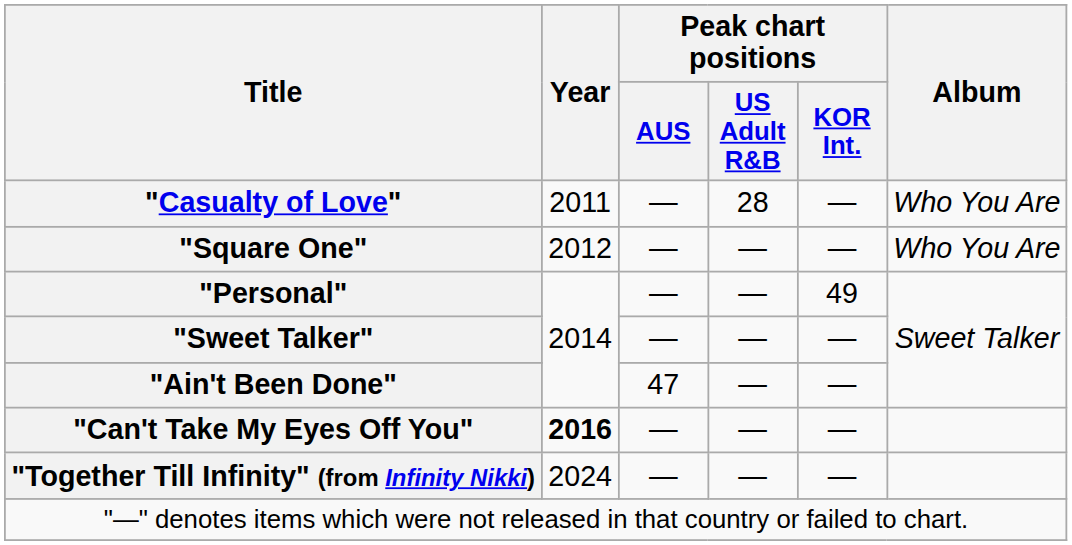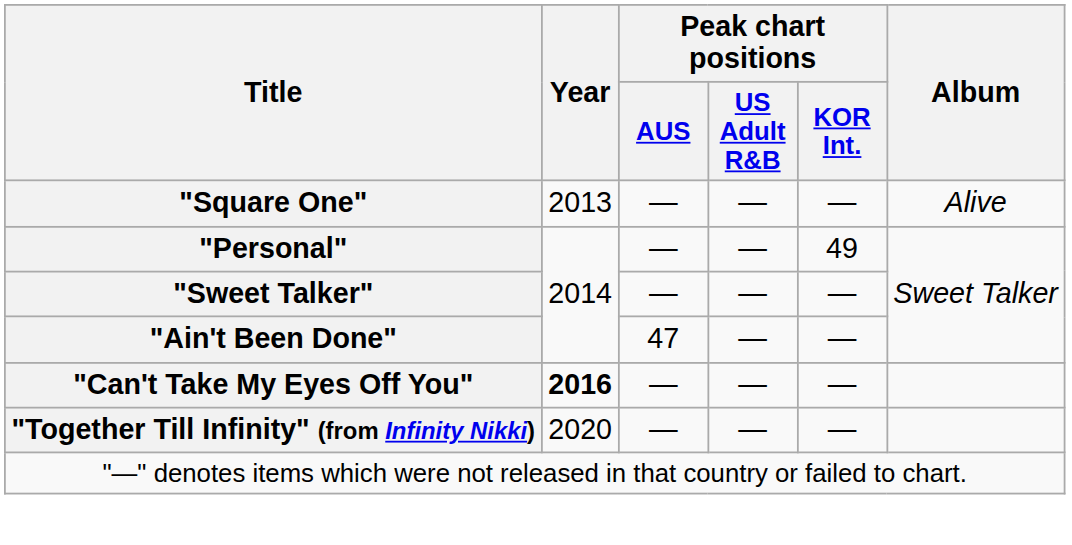- row: "Casualty of Love" | 2011 | — | 28 | — | Who You Are
"Square One" | Year: 2012 -> 2013
"Square One" | Album: Who You Are -> Alive
"Together Till Infinity" (from Infinity Nikki) | Year: 2024 -> 2020
